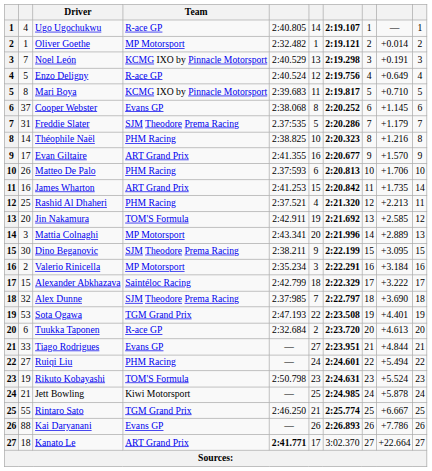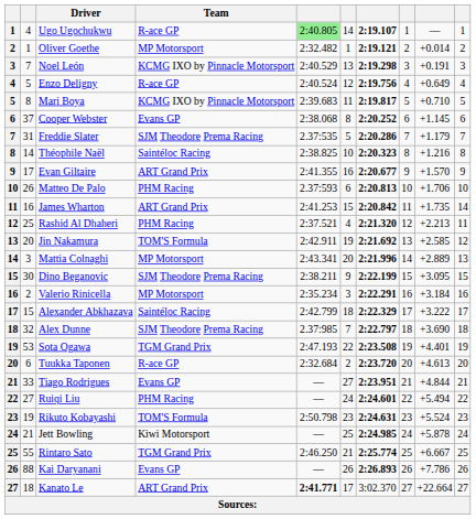Ugo Ugochukwu | column 5: no background -> lightgreen background
Théophile Naël | Team: PHM Racing -> Saintéloc Racing
